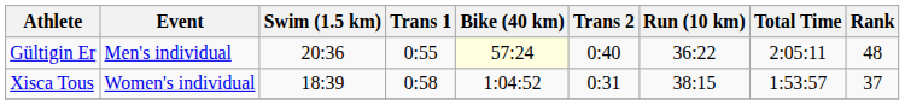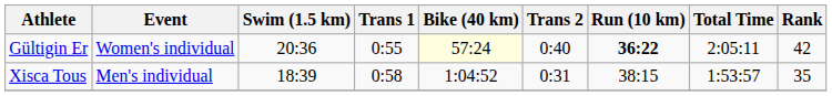Gültigin Er | Event: Men's individual -> Women's individual
Gültigin Er | Run (10 km): normal -> bold
Gültigin Er | Rank: 48 -> 42
Xisca Tous | Event: Women's individual -> Men's individual
Xisca Tous | Rank: 37 -> 35
